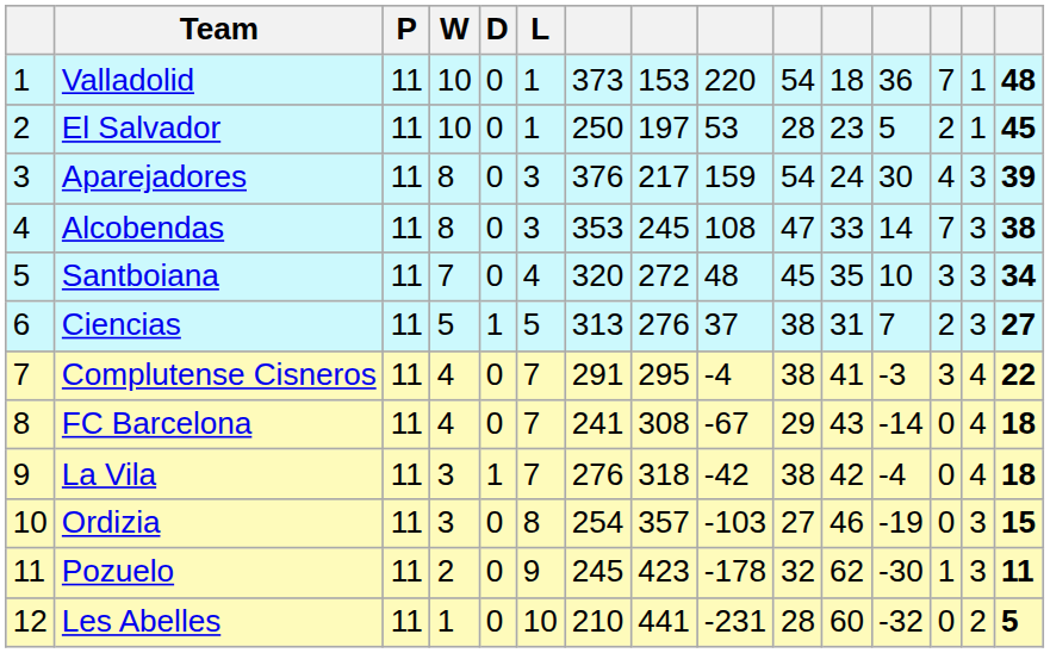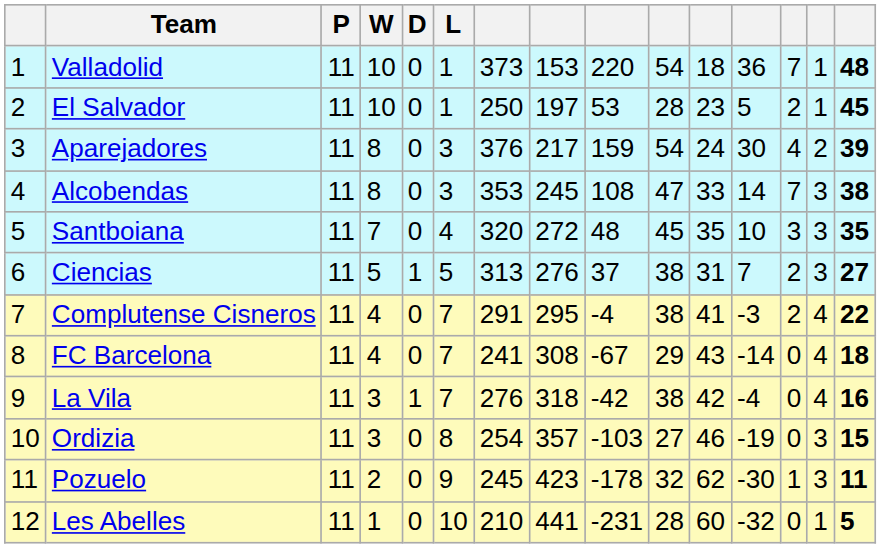Aparejadores | column 14: 3 -> 2
Santboiana | column 15: 34 -> 35
Complutense Cisneros | column 13: 3 -> 2
La Vila | column 15: 18 -> 16
Les Abelles | column 14: 2 -> 1
